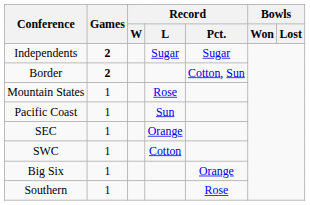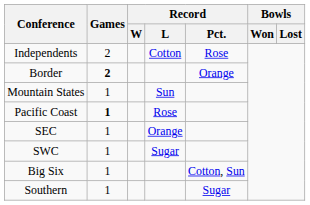Independents | Games: bold -> normal
Independents | Record / L: Sugar -> Cotton
Independents | Record / Pct.: Sugar -> Rose
Border | Record / Pct.: Cotton, Sun -> Orange
Mountain States | Record / L: Rose -> Sun
Pacific Coast | Games: normal -> bold
Pacific Coast | Record / L: Sun -> Rose
SWC | Record / L: Cotton -> Sugar
Big Six | Record / Pct.: Orange -> Cotton, Sun
Southern | Record / Pct.: Rose -> Sugar
